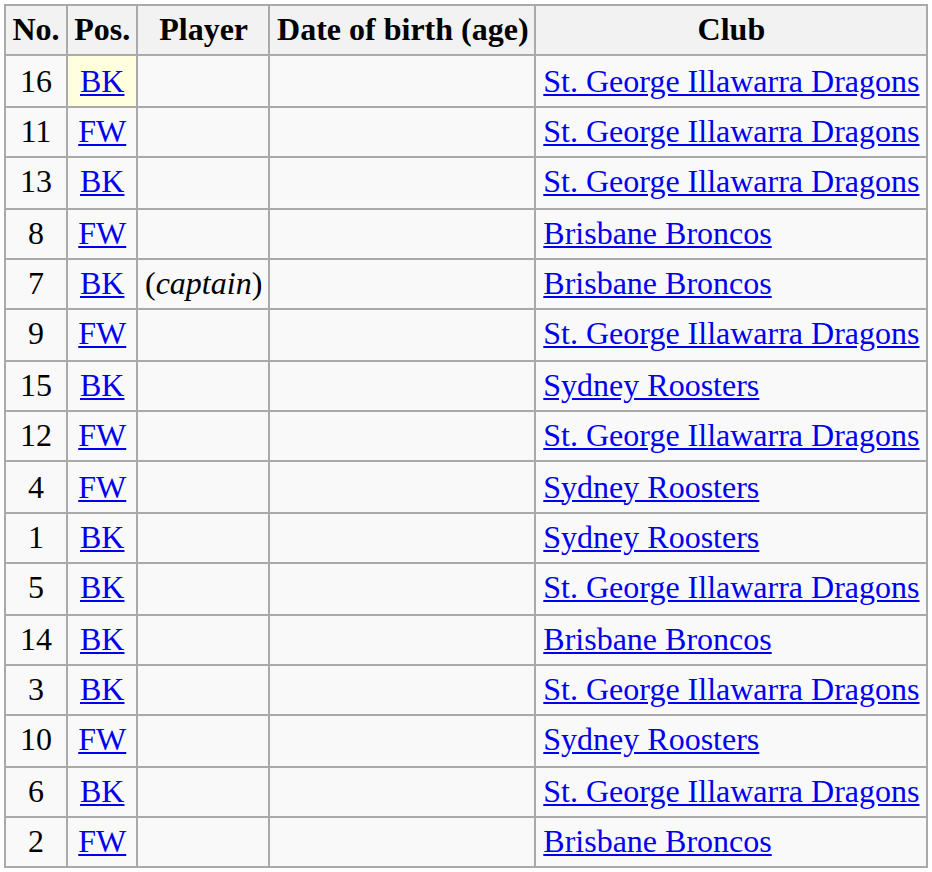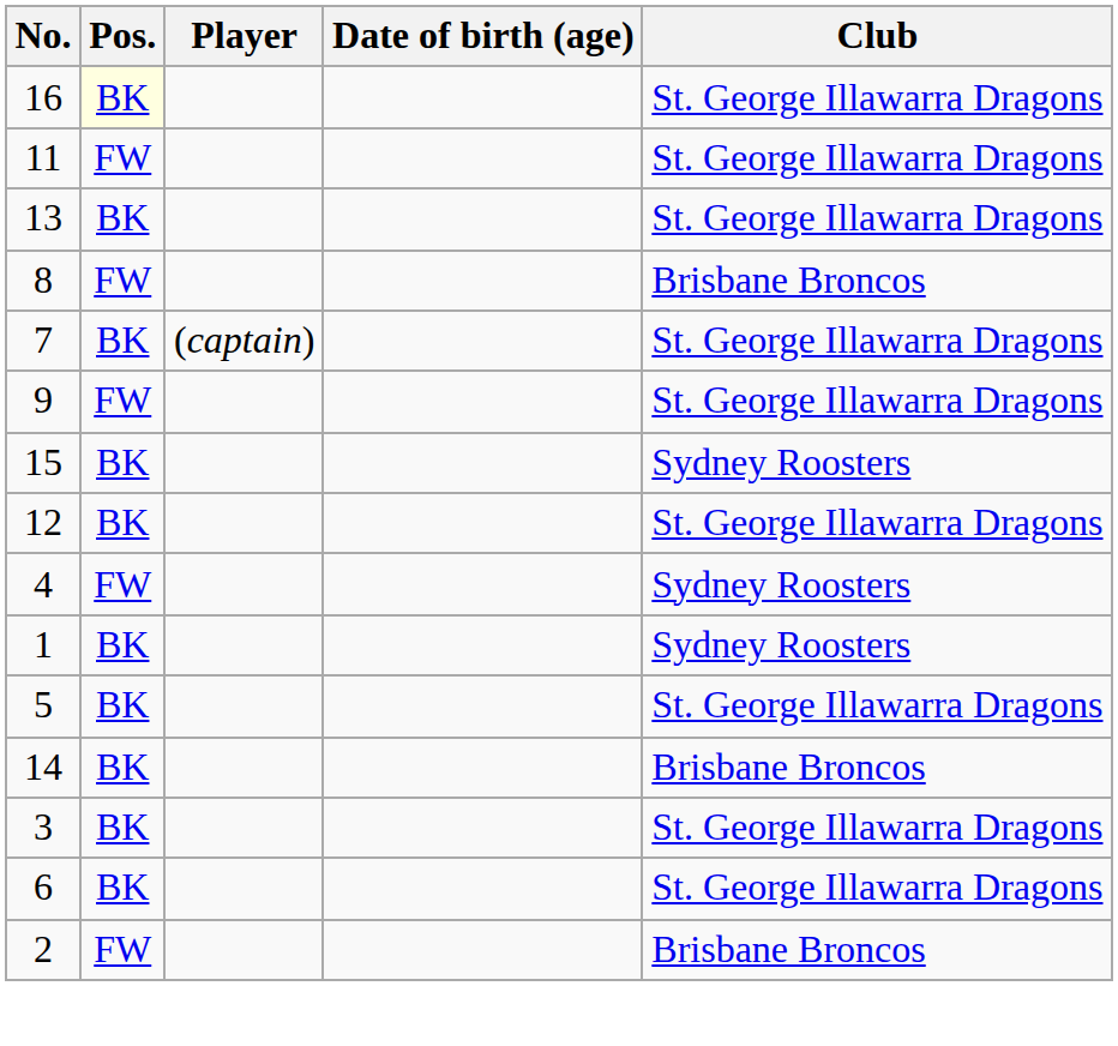7 | Club: Brisbane Broncos -> St. George Illawarra Dragons
12 | Pos.: FW -> BK
- row: 10 | FW | Sydney Roosters
